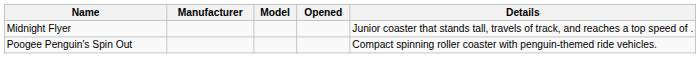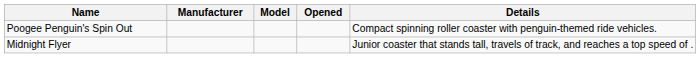rows swapped: Midnight Flyer <-> Poogee Penguin's Spin Out
